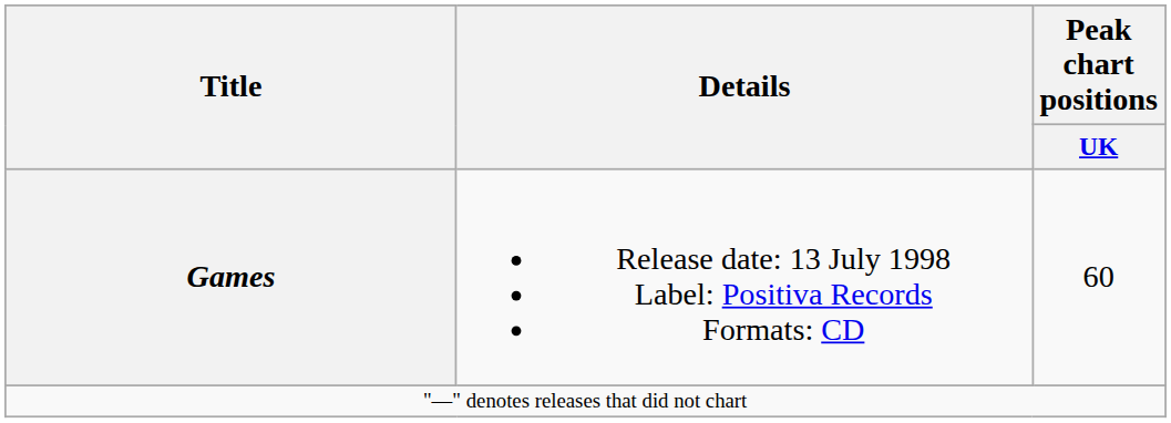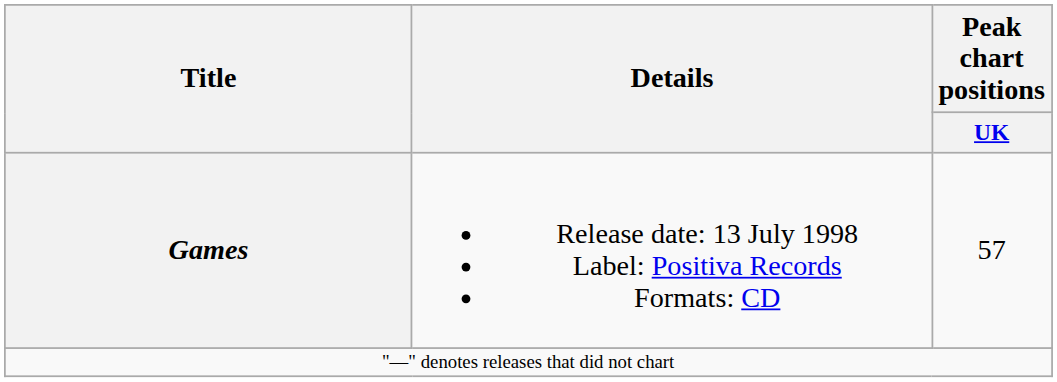Games | Peak chart positions / UK: 60 -> 57
